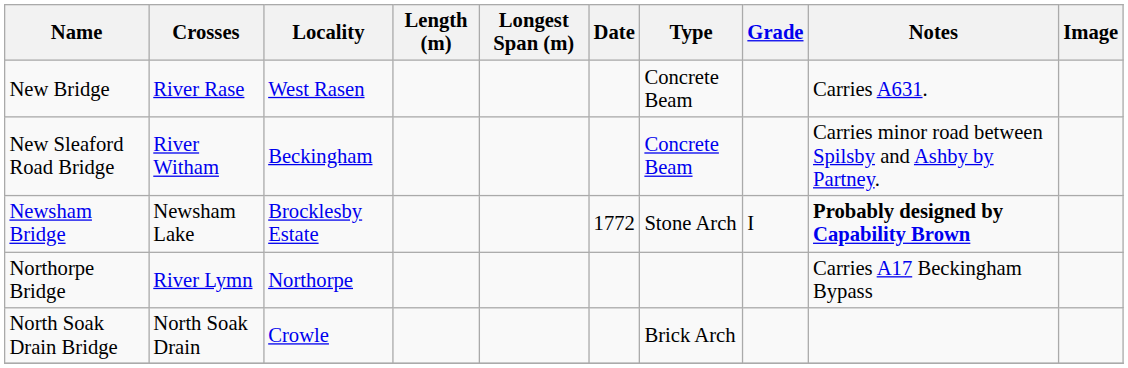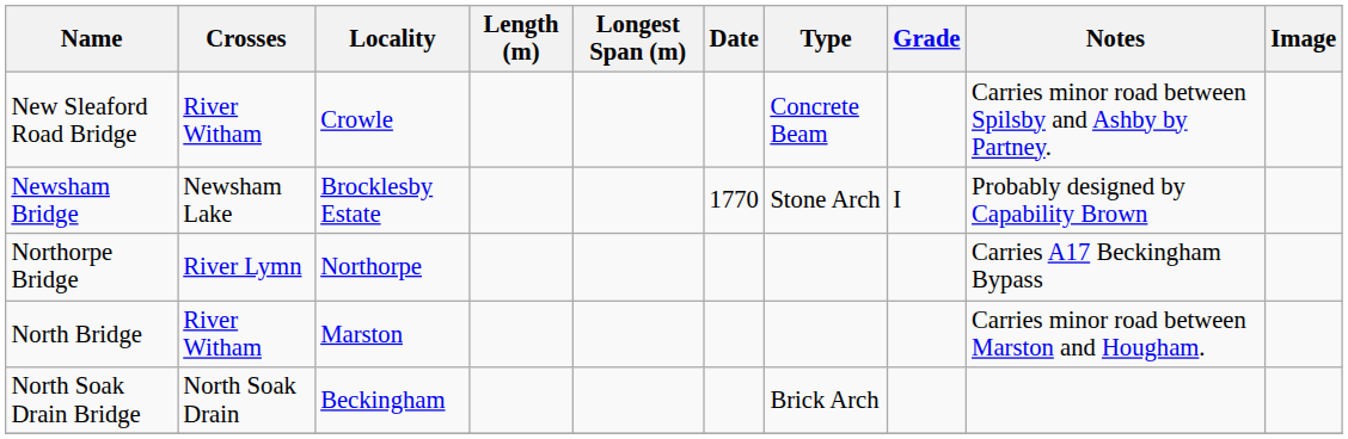- row: New Bridge | River Rase | West Rasen | Concrete Beam | Carries A631.
New Sleaford Road Bridge | Locality: Beckingham -> Crowle
Newsham Bridge | Date: 1772 -> 1770
Newsham Bridge | Notes: bold -> normal
+ row: North Bridge | River Witham | Marston | Carries minor road between Marston and Hougham.
North Soak Drain Bridge | Locality: Crowle -> Beckingham
